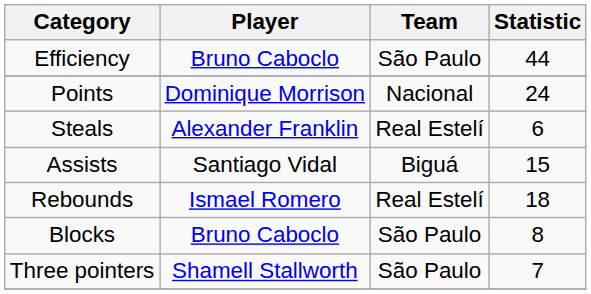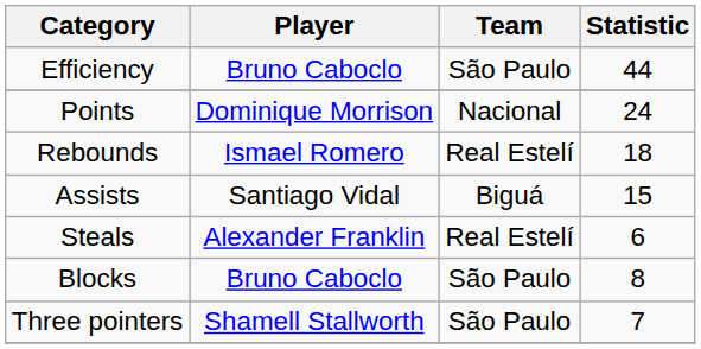rows swapped: Rebounds <-> Steals
